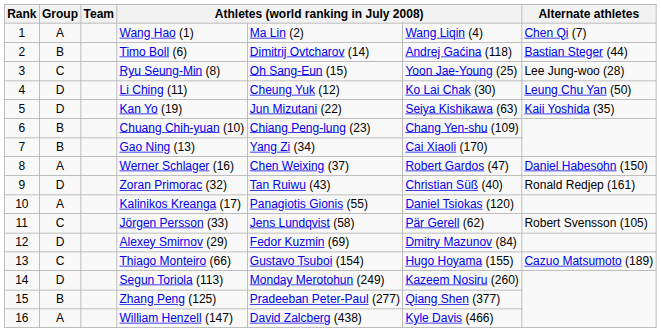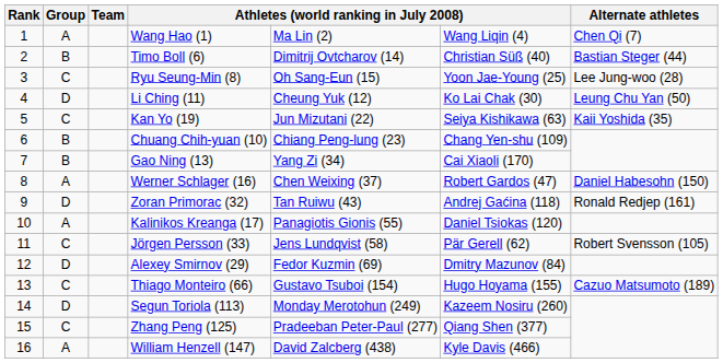Timo Boll (6) | column 6: Andrej Gaćina (118) -> Christian Süß (40)
Kan Yo (19) | Group: D -> C
Zoran Primorac (32) | column 6: Christian Süß (40) -> Andrej Gaćina (118)
Zhang Peng (125) | Group: B -> C
